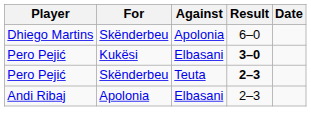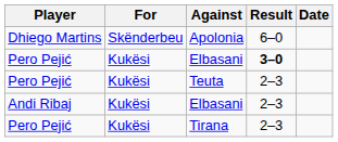Teuta | For: Skënderbeu -> Kukësi
Teuta | Result: bold -> normal
Andi Ribaj / Elbasani | For: Apolonia -> Kukësi
+ row: Pero Pejić | Kukësi | Tirana | 2–3
